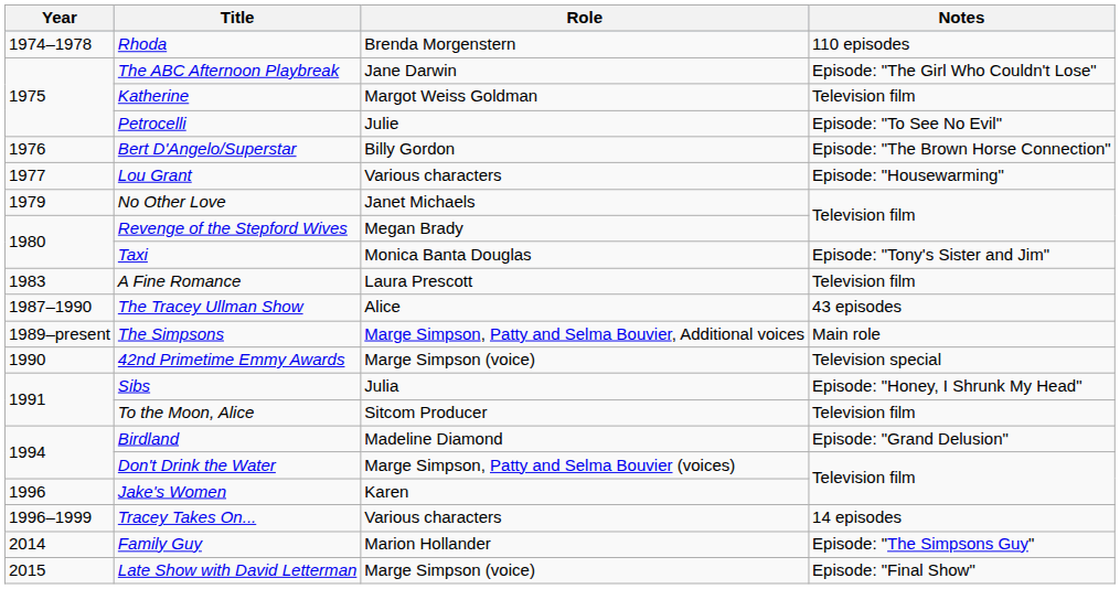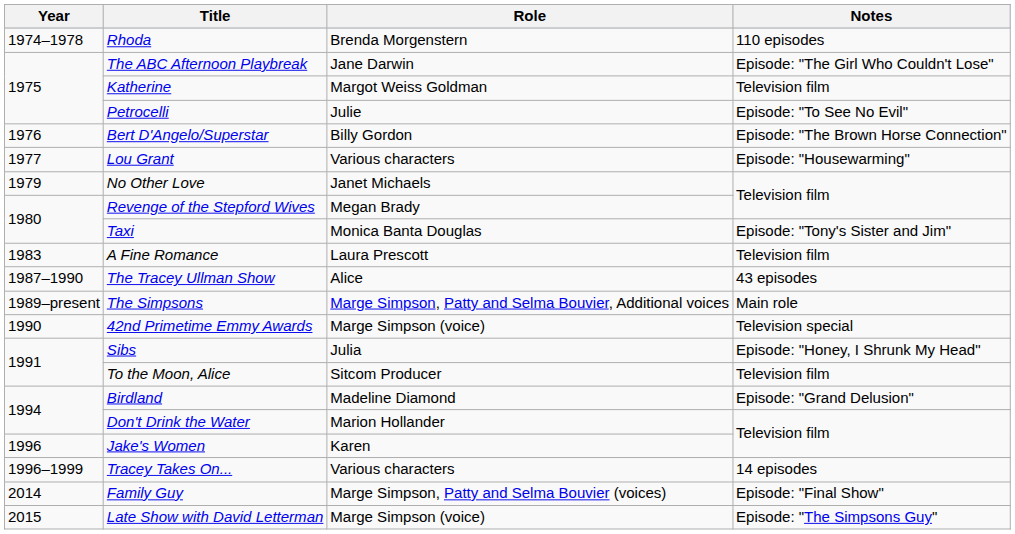Don't Drink the Water | Role: Marge Simpson, Patty and Selma Bouvier (voices) -> Marion Hollander
Family Guy | Role: Marion Hollander -> Marge Simpson, Patty and Selma Bouvier (voices)
Family Guy | Notes: Episode: "The Simpsons Guy" -> Episode: "Final Show"
Late Show with David Letterman | Notes: Episode: "Final Show" -> Episode: "The Simpsons Guy"
